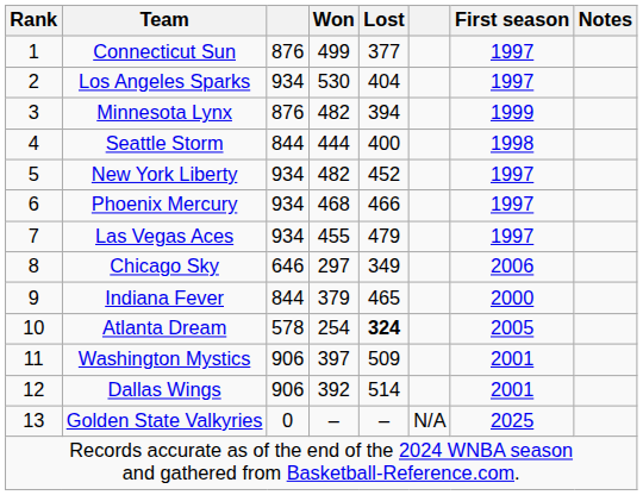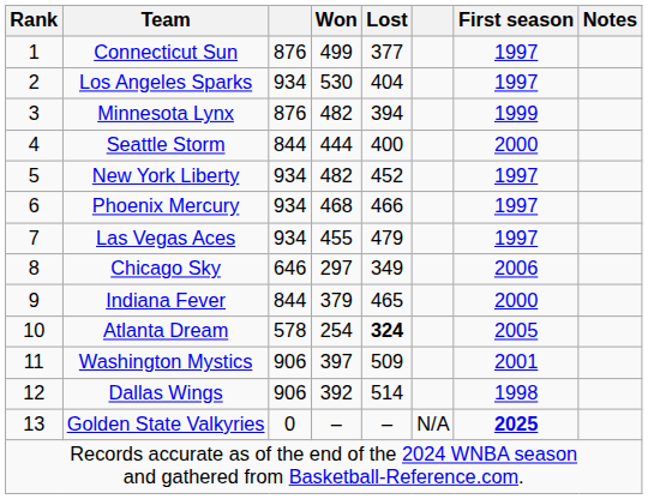Seattle Storm | First season: 1998 -> 2000
Dallas Wings | First season: 2001 -> 1998
Golden State Valkyries | First season: normal -> bold
